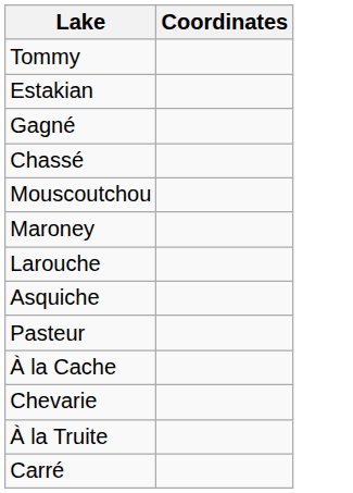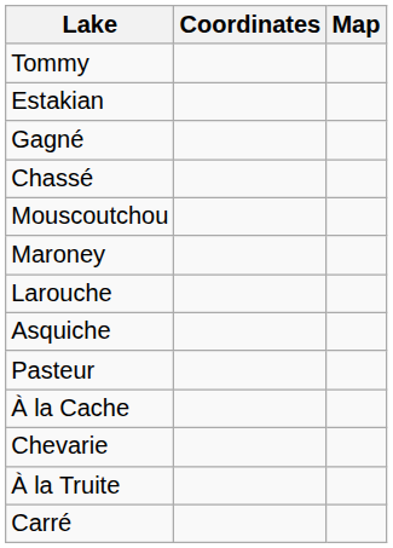+ column: Map
